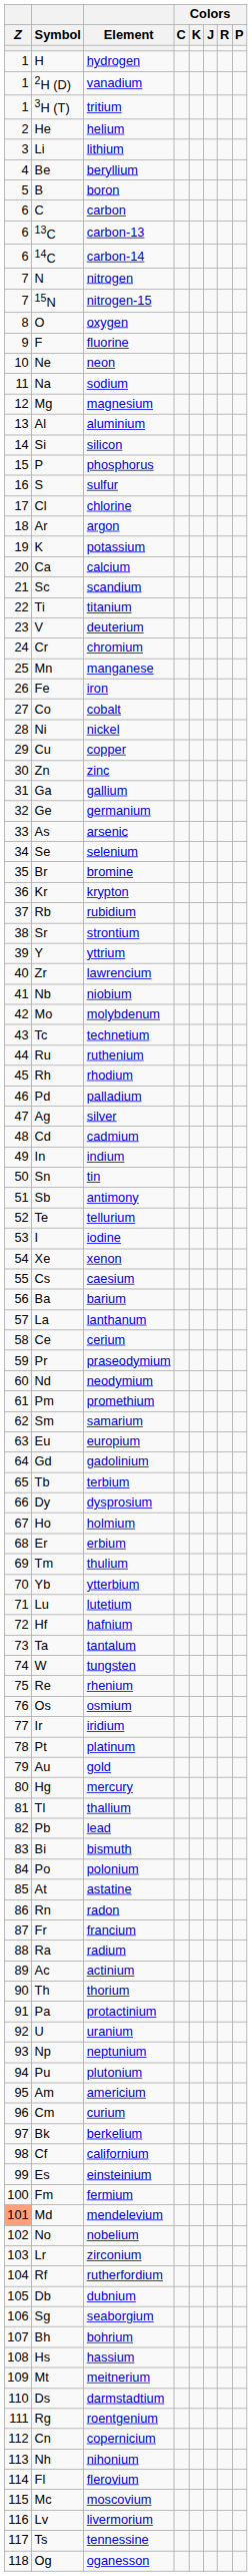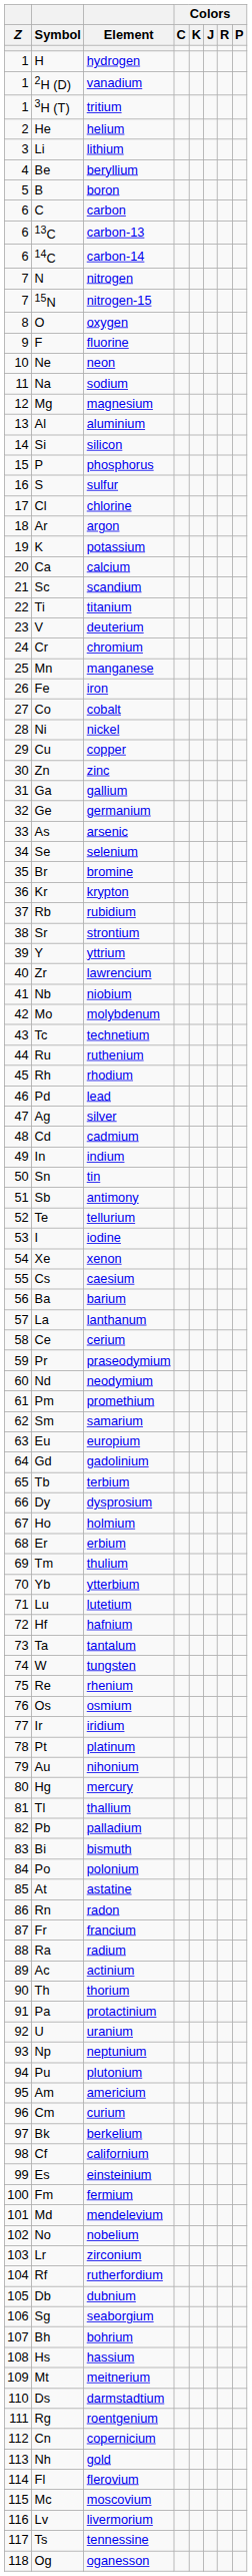Pd | Element: palladium -> lead
Au | Element: gold -> nihonium
Pb | Element: lead -> palladium
Md | Z: lightsalmon background -> no background
Nh | Element: nihonium -> gold
